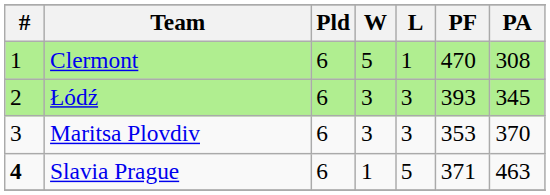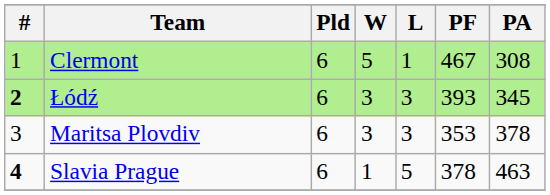Clermont | PF: 470 -> 467
Łódź | #: normal -> bold
Maritsa Plovdiv | PA: 370 -> 378
Slavia Prague | PF: 371 -> 378
